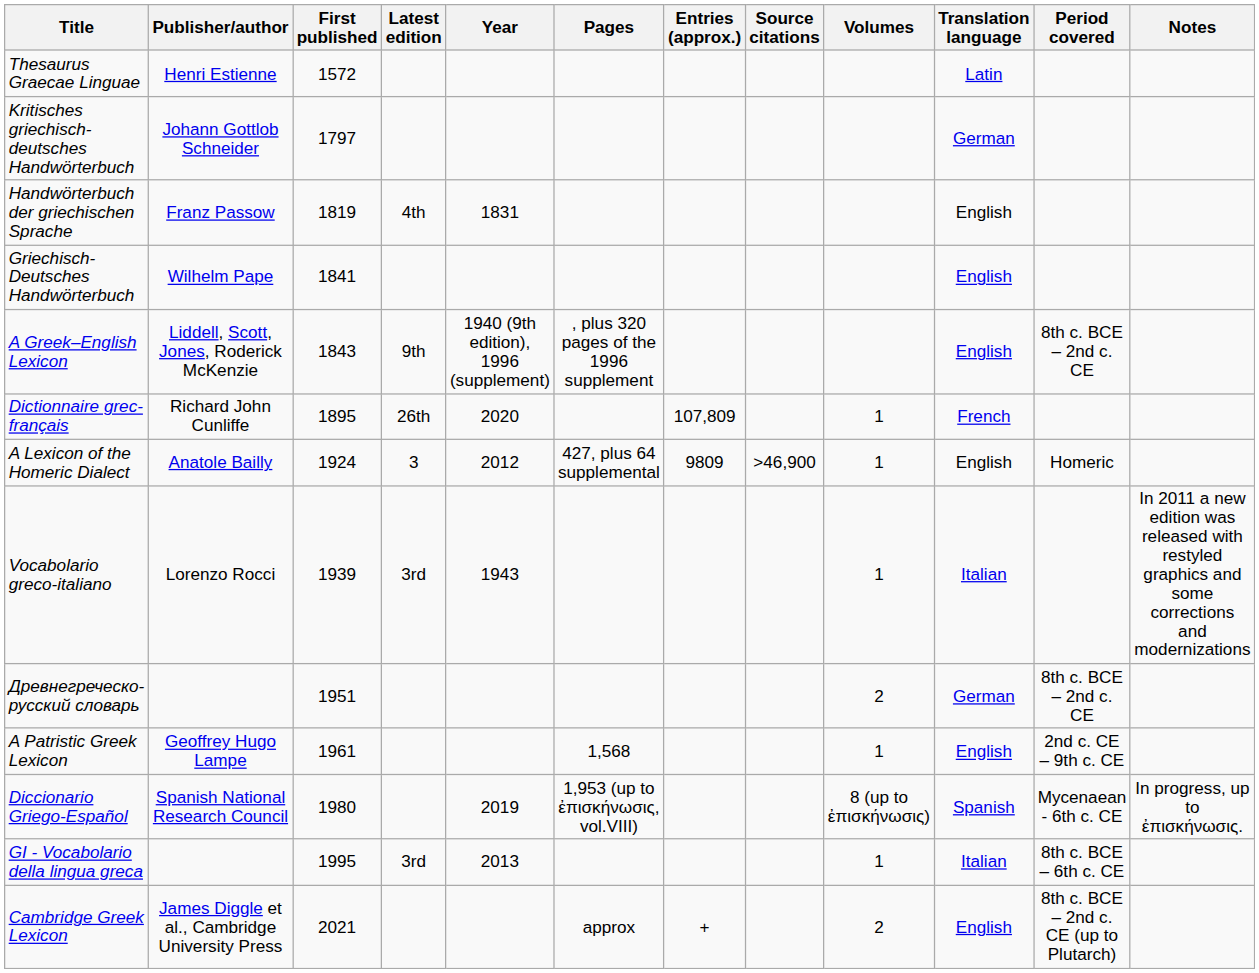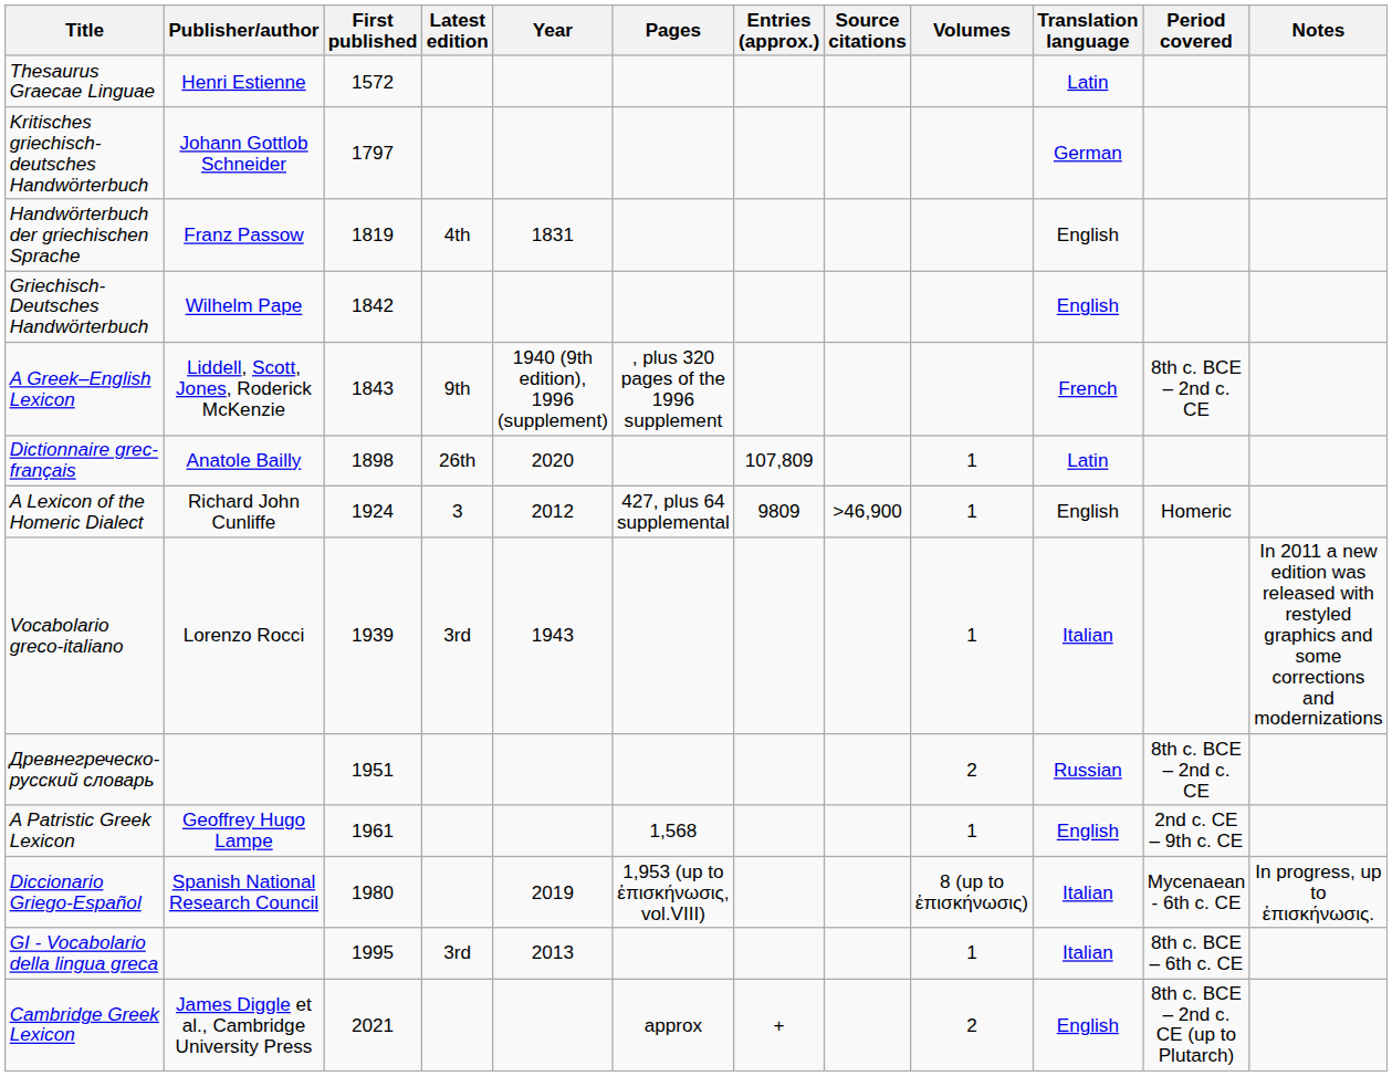Griechisch-Deutsches Handwörterbuch | First published: 1841 -> 1842
A Greek–English Lexicon | Translation language: English -> French
Dictionnaire grec-français | Publisher/author: Richard John Cunliffe -> Anatole Bailly
Dictionnaire grec-français | First published: 1895 -> 1898
Dictionnaire grec-français | Translation language: French -> Latin
A Lexicon of the Homeric Dialect | Publisher/author: Anatole Bailly -> Richard John Cunliffe
Древнегреческо-русский словарь | Translation language: German -> Russian
Diccionario Griego-Español | Translation language: Spanish -> Italian
